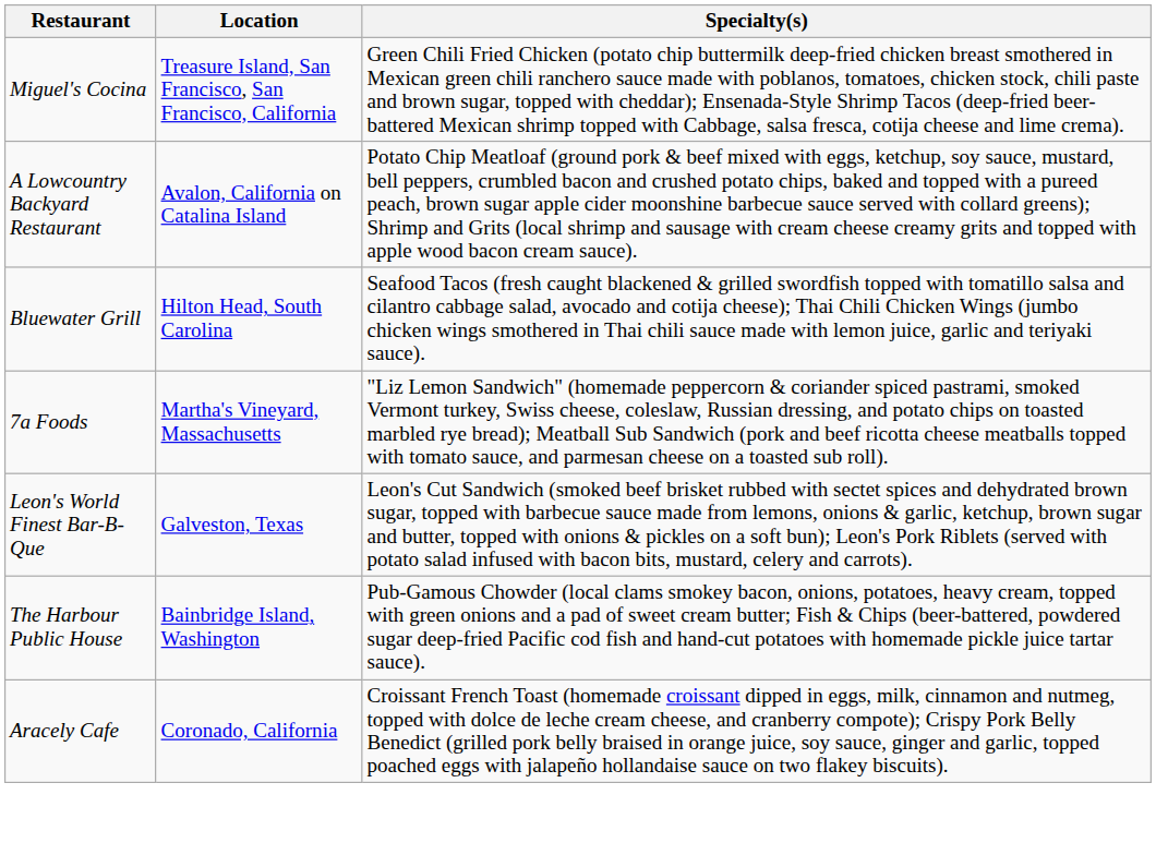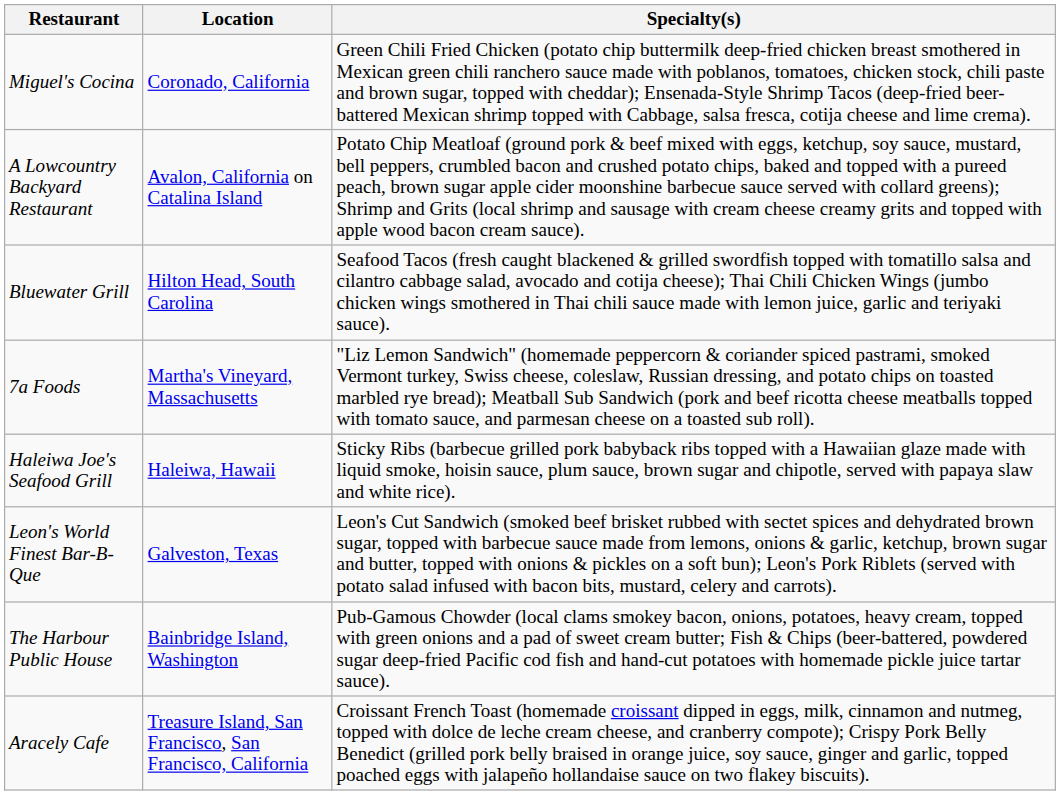Miguel's Cocina | Location: Treasure Island, San Francisco, San Francisco, California -> Coronado, California
+ row: Haleiwa Joe's Seafood Grill | Haleiwa, Hawaii | Sticky Ribs (barbecue grilled pork babyback ribs topped with a Hawaiian glaze made with liquid smoke, hoisin sauce, plum sauce, brown sugar and chipotle, served with papaya slaw and white rice).
Aracely Cafe | Location: Coronado, California -> Treasure Island, San Francisco, San Francisco, California
